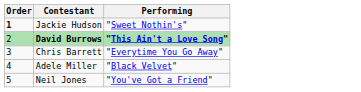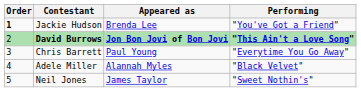+ column: Appeared as | Brenda Lee | Jon Bon Jovi of Bon Jovi | Paul Young | Alannah Myles | James Taylor
Jackie Hudson | Performing: "Sweet Nothin's" -> "You've Got a Friend"
Neil Jones | Performing: "You've Got a Friend" -> "Sweet Nothin's"
